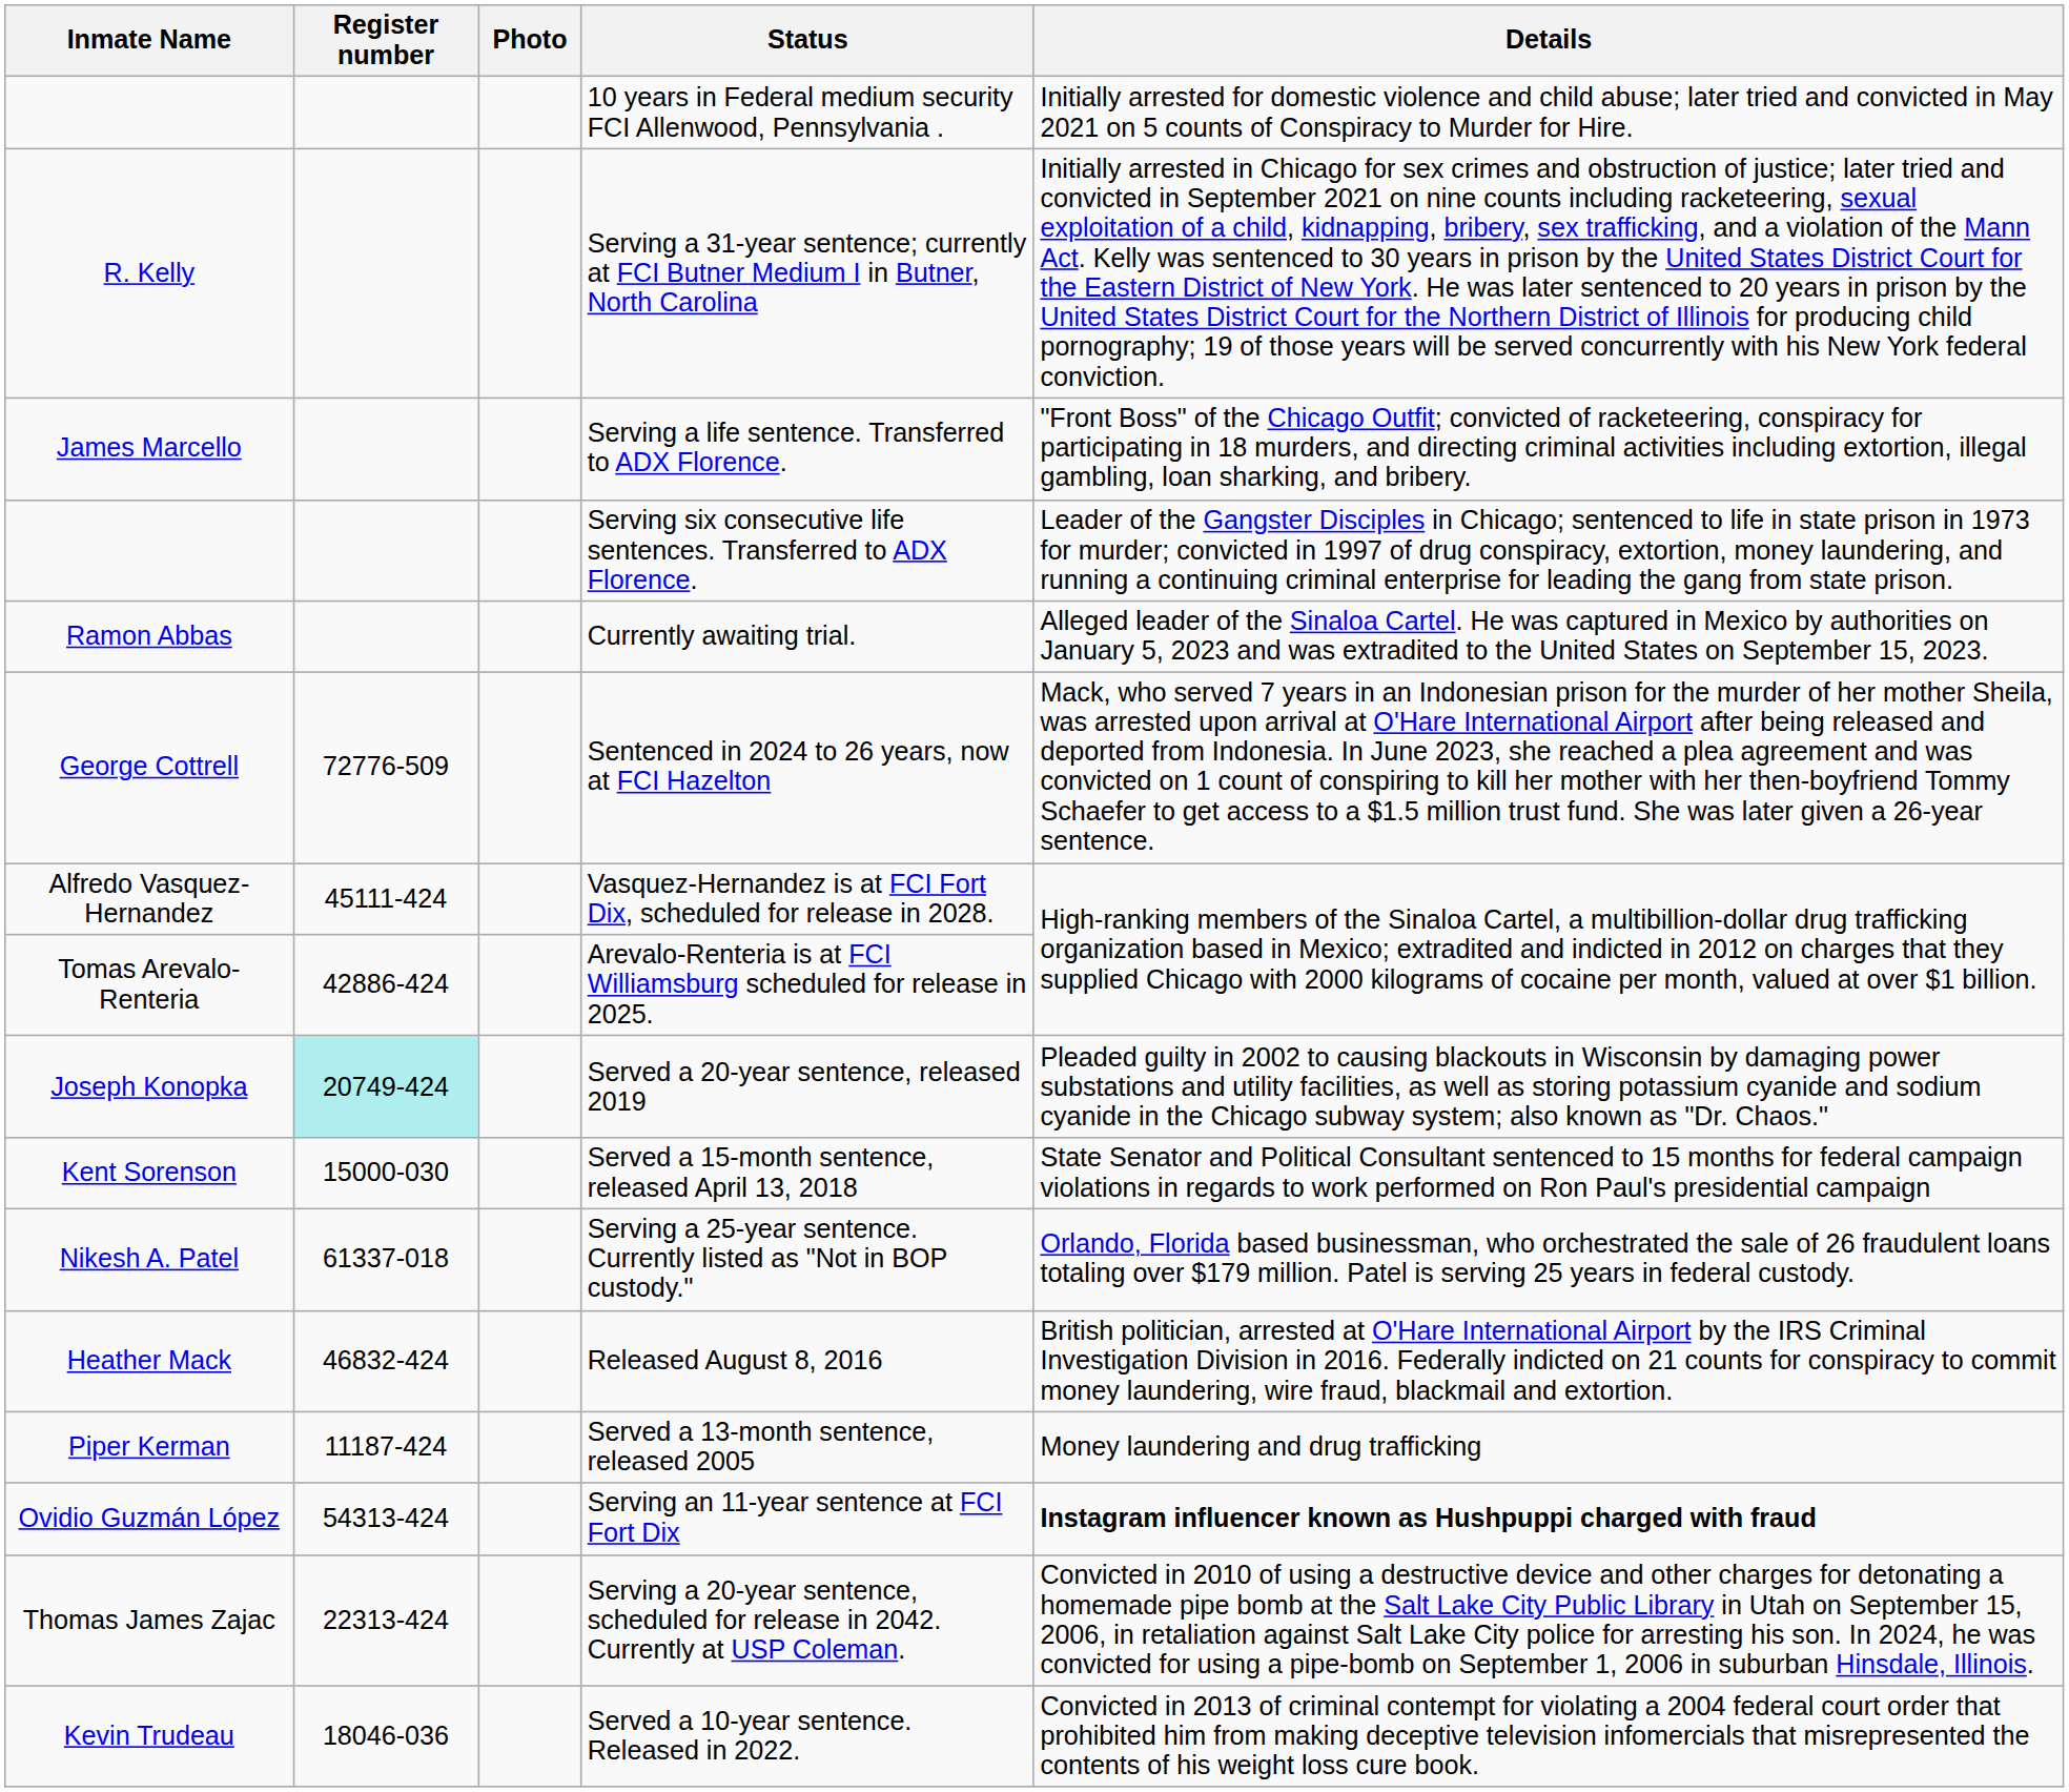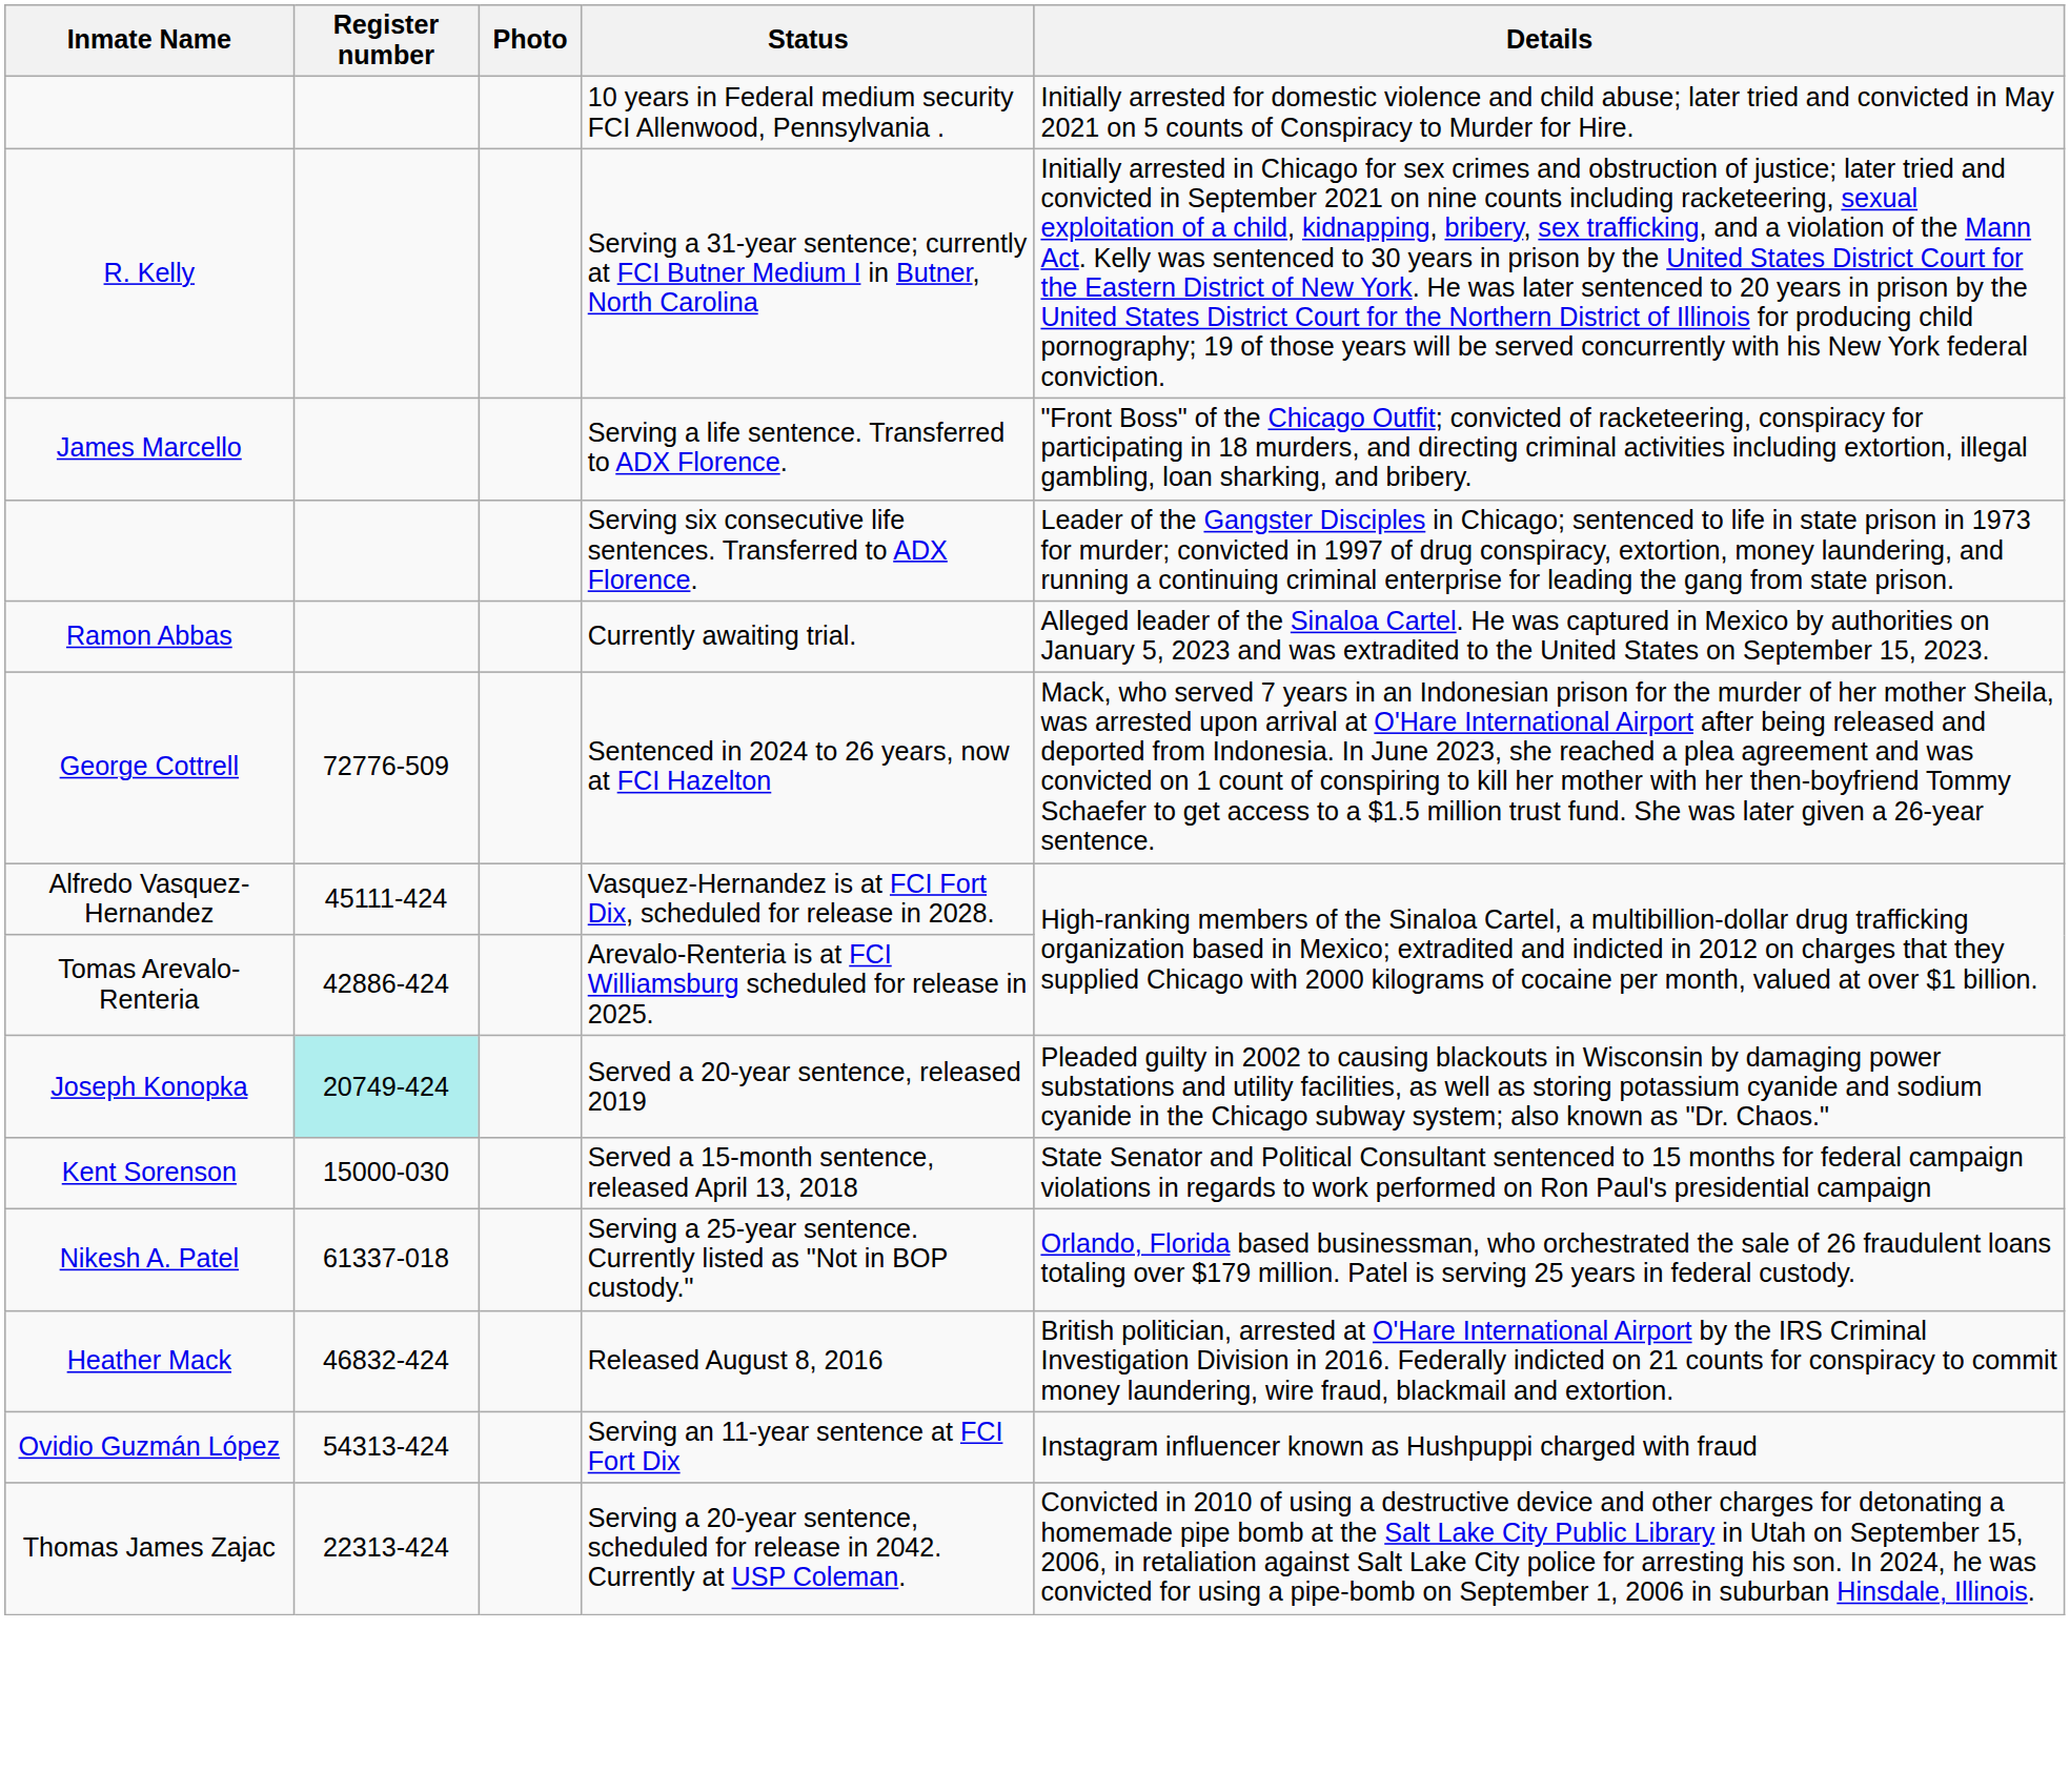- row: Piper Kerman | 11187-424 | Served a 13-month sentence, released 2005 | Money laundering and drug trafficking
Serving an 11-year sentence at FCI Fort Dix | Details: bold -> normal
- row: Kevin Trudeau | 18046-036 | Served a 10-year sentence. Released in 2022. | Convicted in 2013 of criminal contempt for violating a 2004 federal court order that prohibited him from making deceptive television infomercials that misrepresented the contents of his weight loss cure book.
